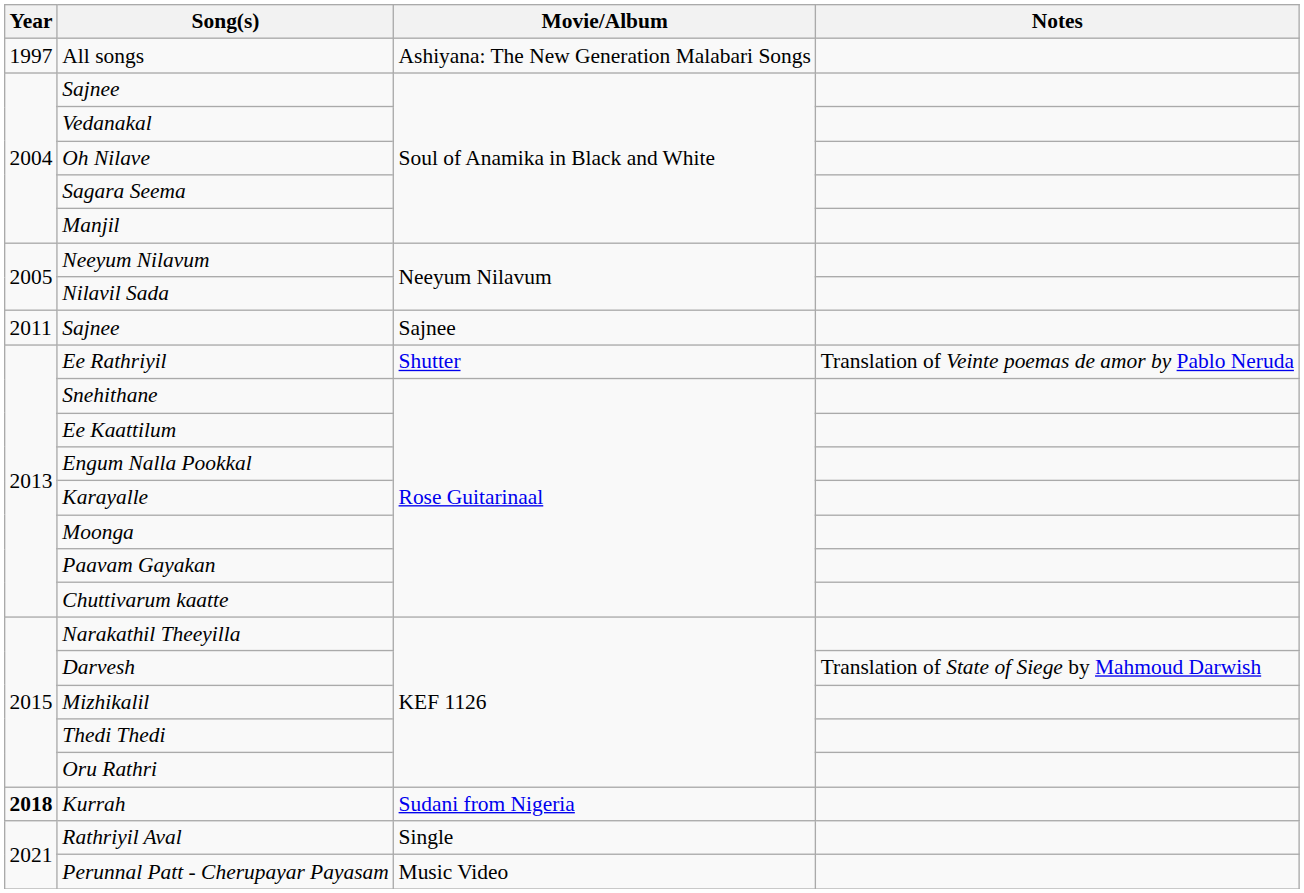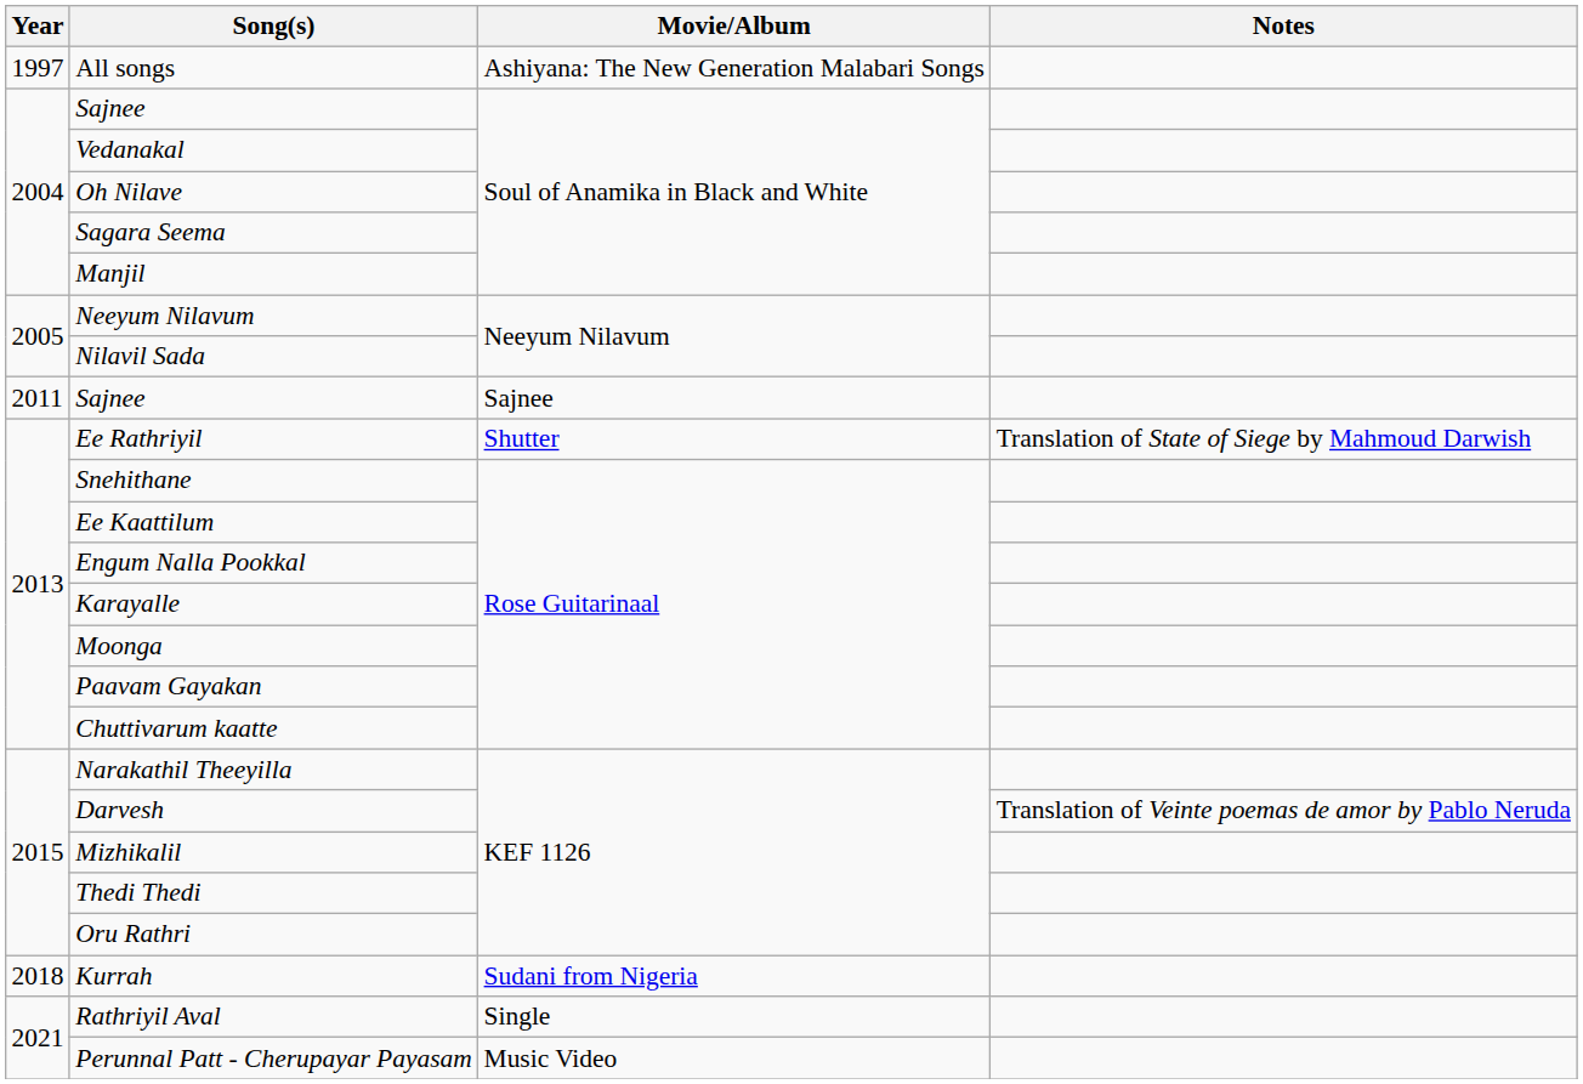Ee Rathriyil | Notes: Translation of Veinte poemas de amor by Pablo Neruda -> Translation of State of Siege by Mahmoud Darwish
Darvesh | Notes: Translation of State of Siege by Mahmoud Darwish -> Translation of Veinte poemas de amor by Pablo Neruda
Kurrah | Year: bold -> normal
